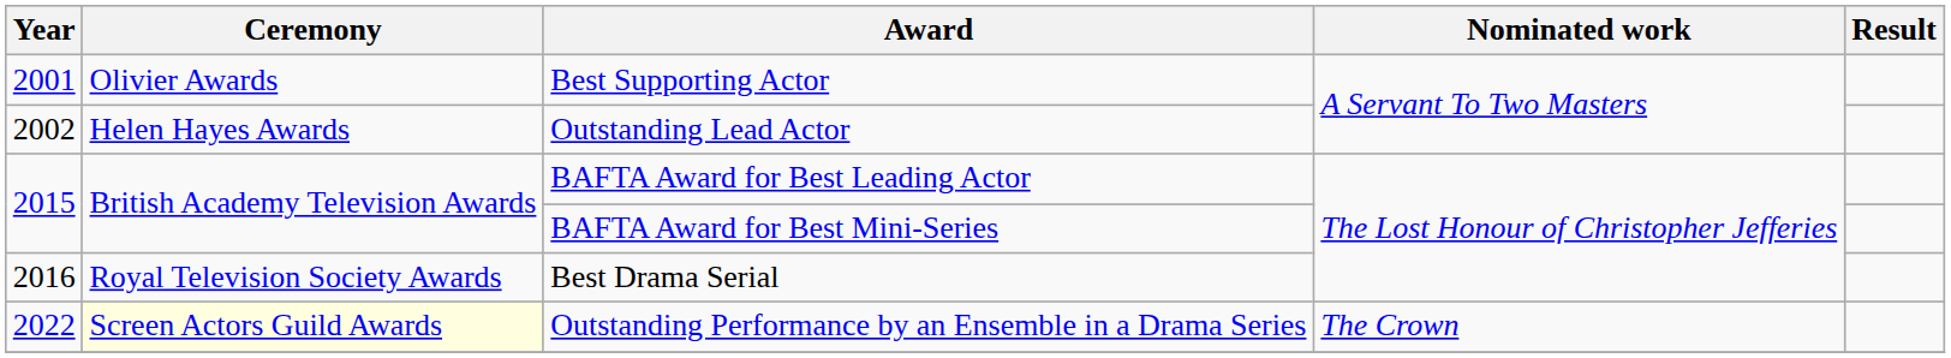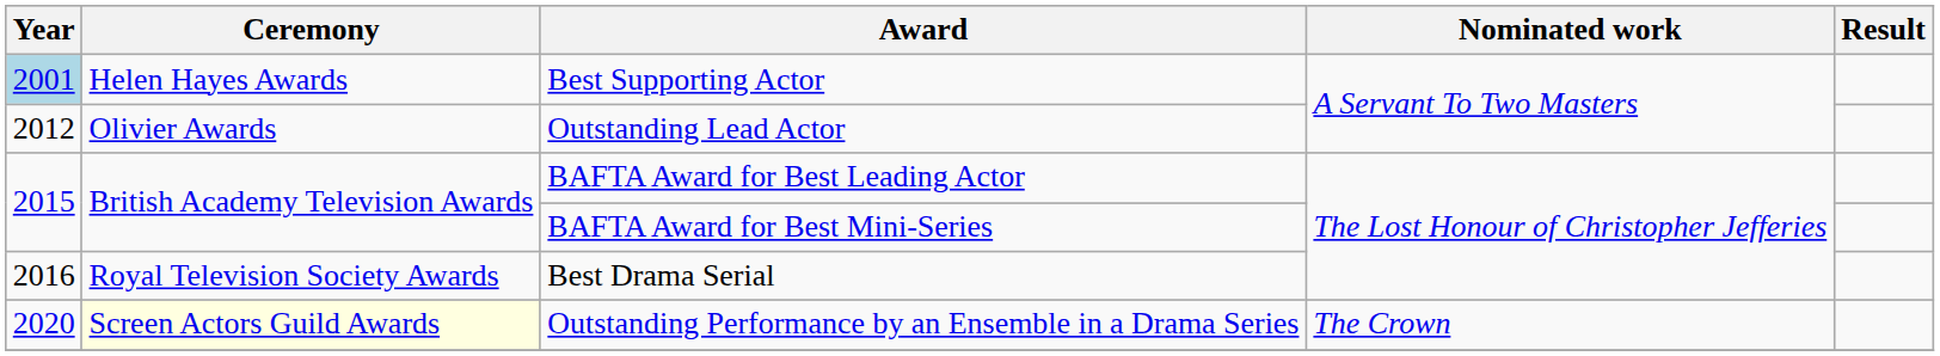Best Supporting Actor | Year: no background -> lightblue background
Best Supporting Actor | Ceremony: Olivier Awards -> Helen Hayes Awards
Outstanding Lead Actor | Year: 2002 -> 2012
Outstanding Lead Actor | Ceremony: Helen Hayes Awards -> Olivier Awards
Outstanding Performance by an Ensemble in a Drama Series | Year: 2022 -> 2020
